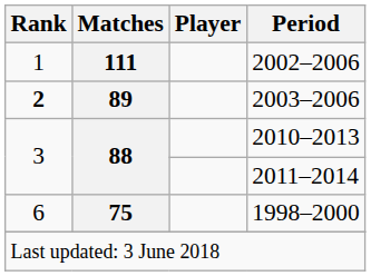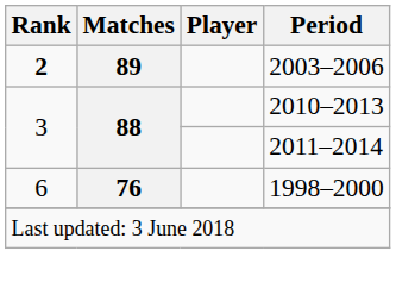- row: 1 | 111 | 2002–2006
1998–2000 | Matches: 75 -> 76
